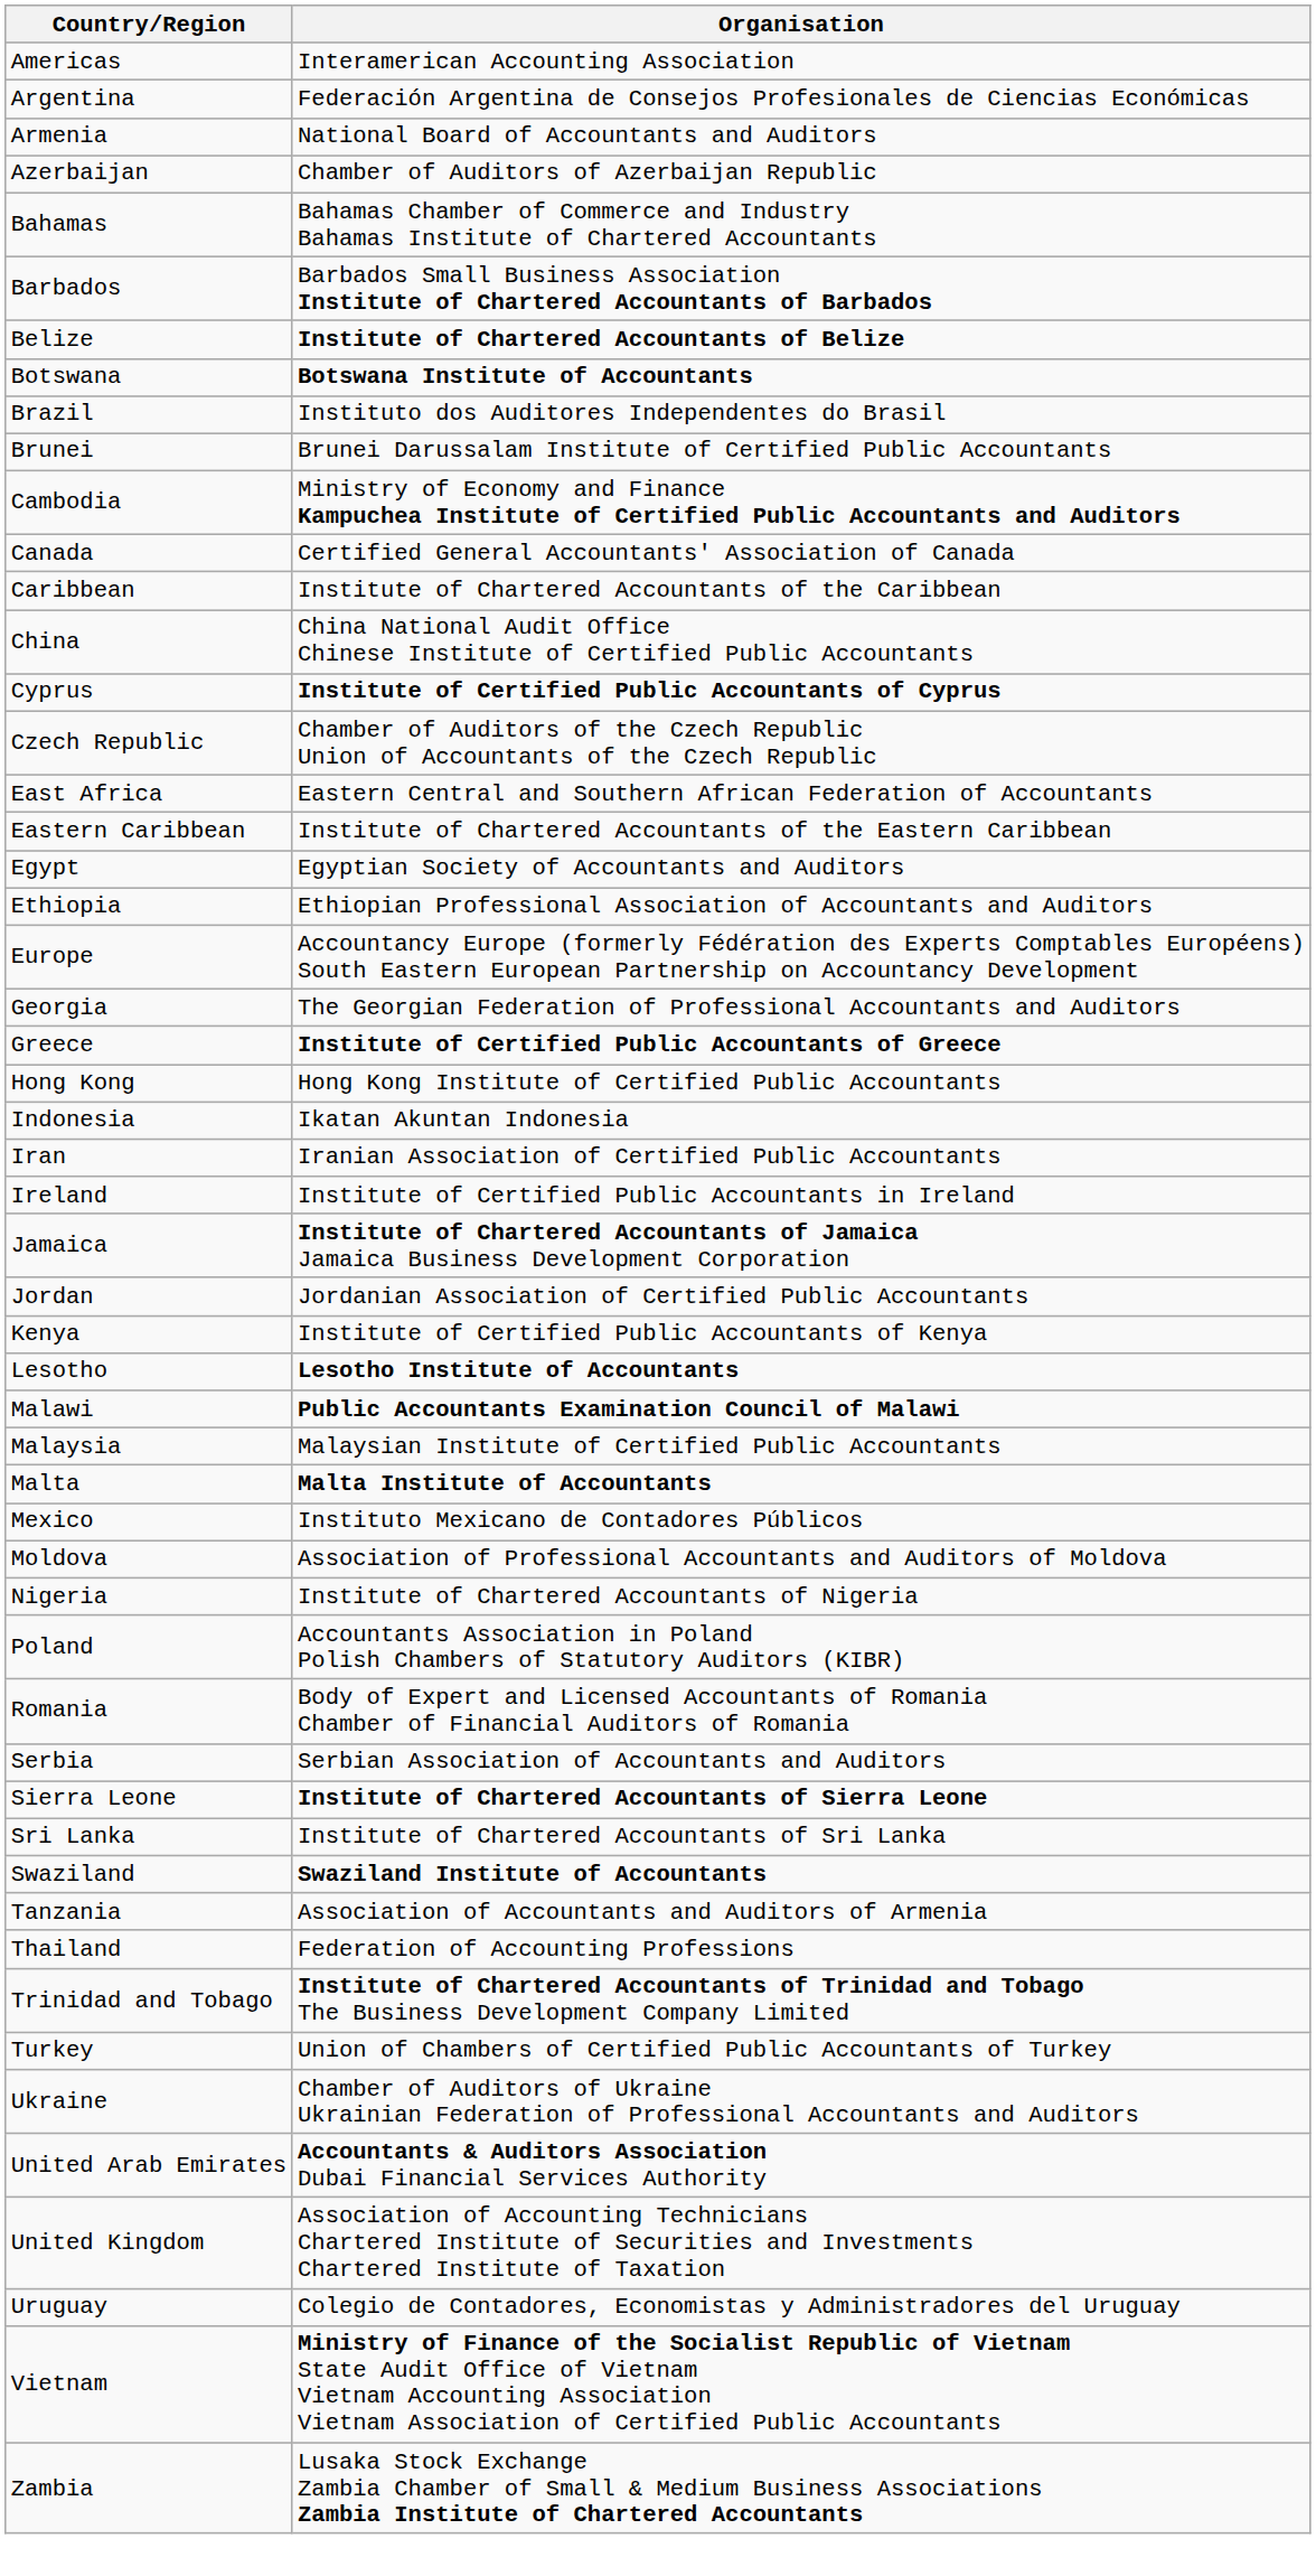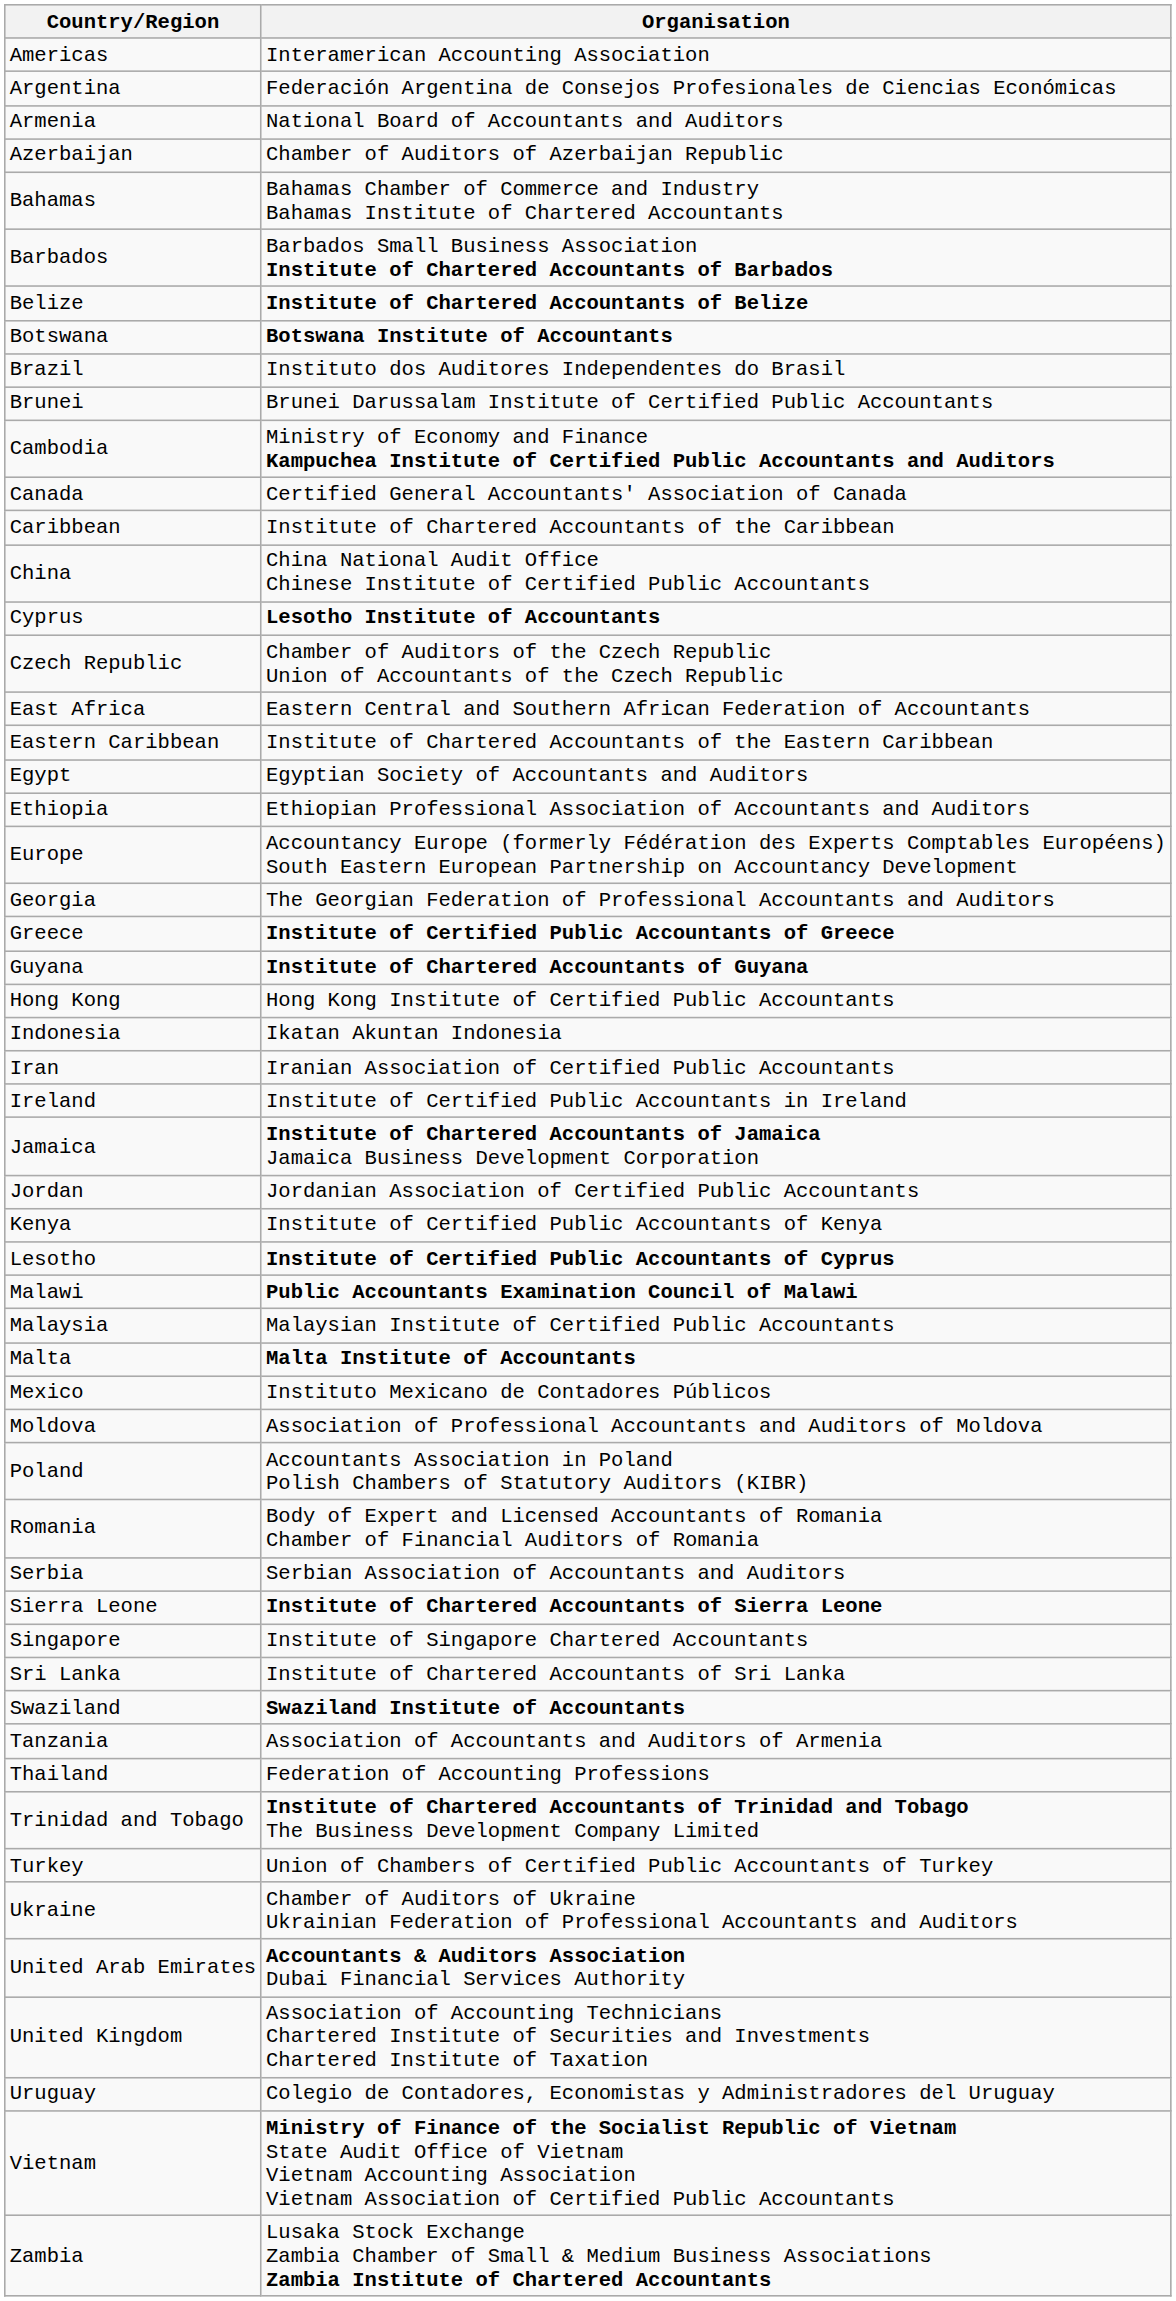Cyprus | Organisation: Institute of Certified Public Accountants of Cyprus -> Lesotho Institute of Accountants
+ row: Guyana | Institute of Chartered Accountants of Guyana
Lesotho | Organisation: Lesotho Institute of Accountants -> Institute of Certified Public Accountants of Cyprus
- row: Nigeria | Institute of Chartered Accountants of Nigeria
+ row: Singapore | Institute of Singapore Chartered Accountants
